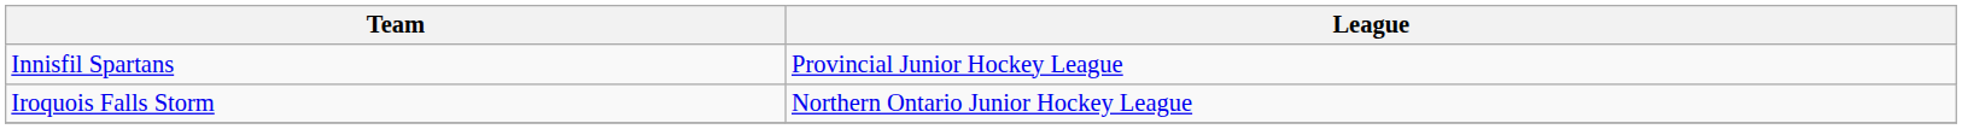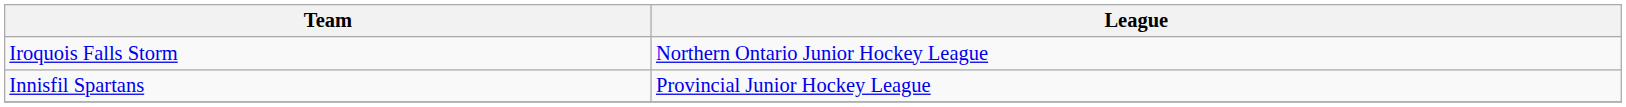rows swapped: Innisfil Spartans <-> Iroquois Falls Storm
